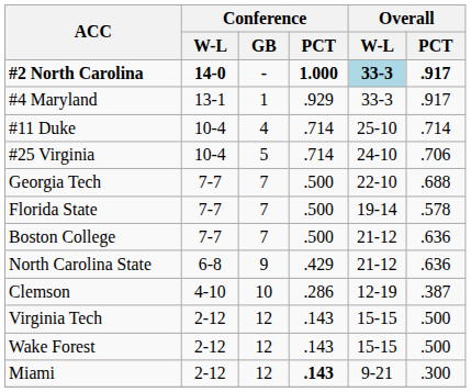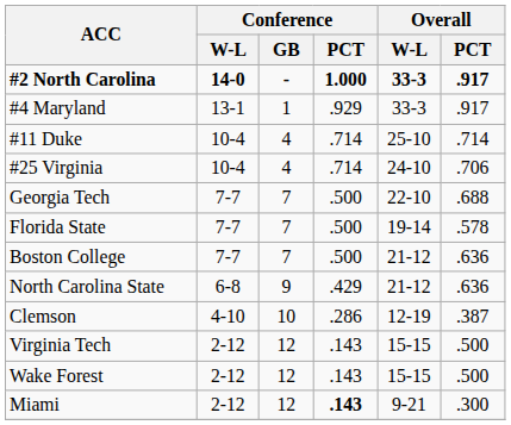#2 North Carolina | Overall / W-L: lightblue background -> no background
#25 Virginia | Conference / GB: 5 -> 4
